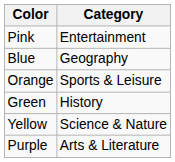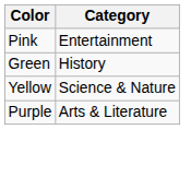- row: Blue | Geography
- row: Orange | Sports & Leisure
